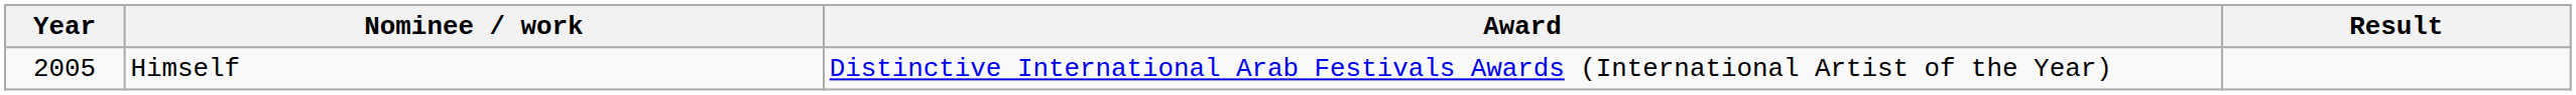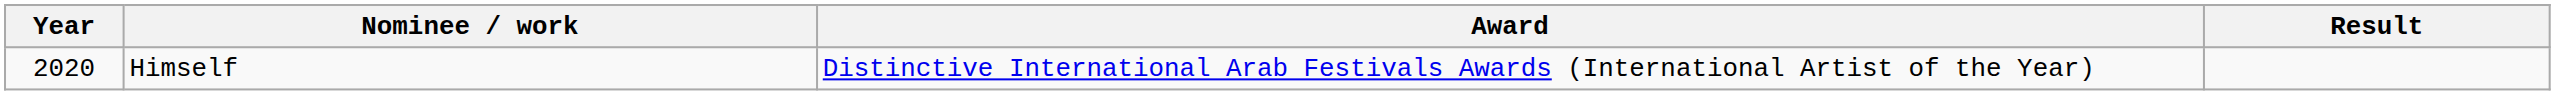Himself | Year: 2005 -> 2020
